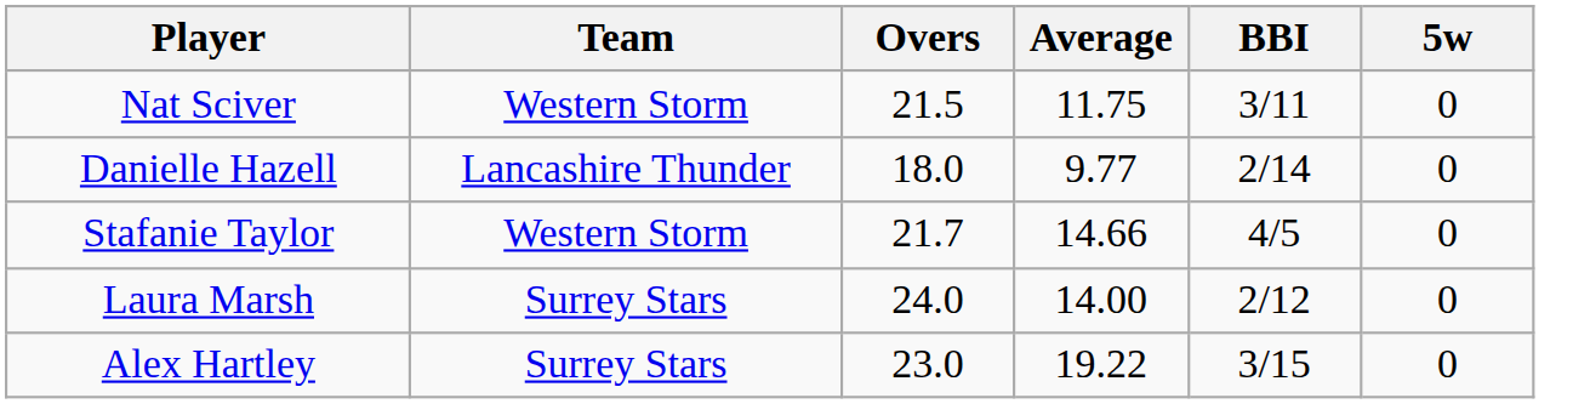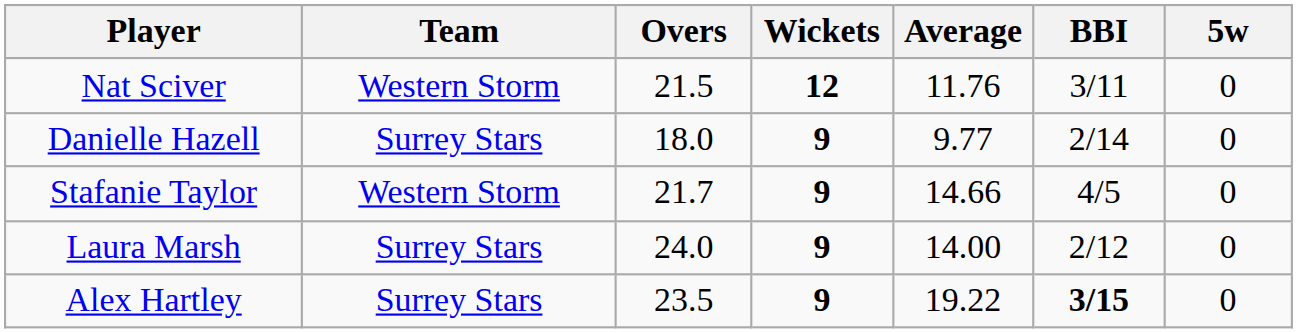+ column: Wickets | 12 | 9 | 9 | 9 | 9
Nat Sciver | Average: 11.75 -> 11.76
Danielle Hazell | Team: Lancashire Thunder -> Surrey Stars
Alex Hartley | Overs: 23.0 -> 23.5
Alex Hartley | BBI: normal -> bold
